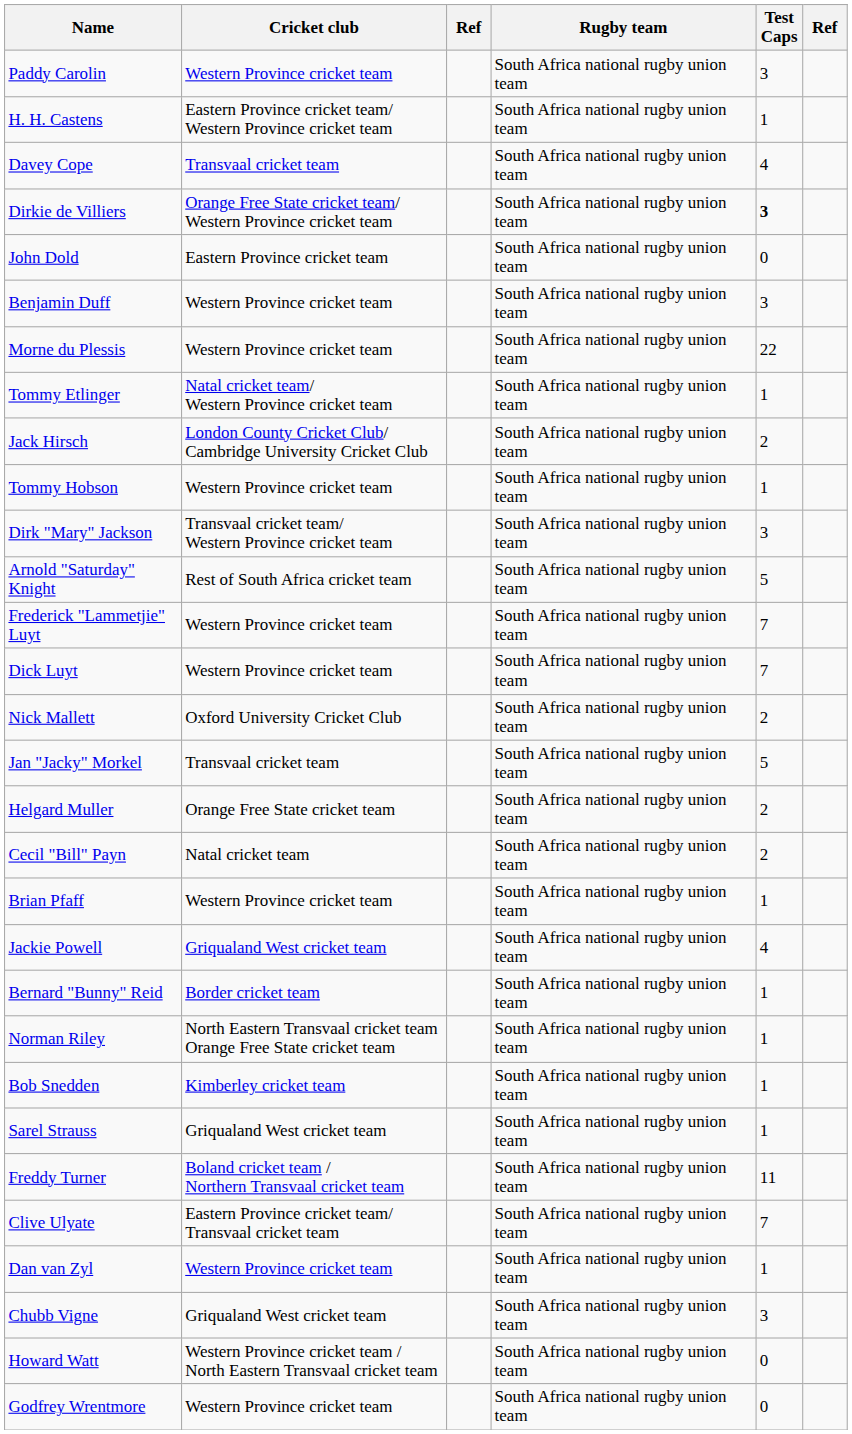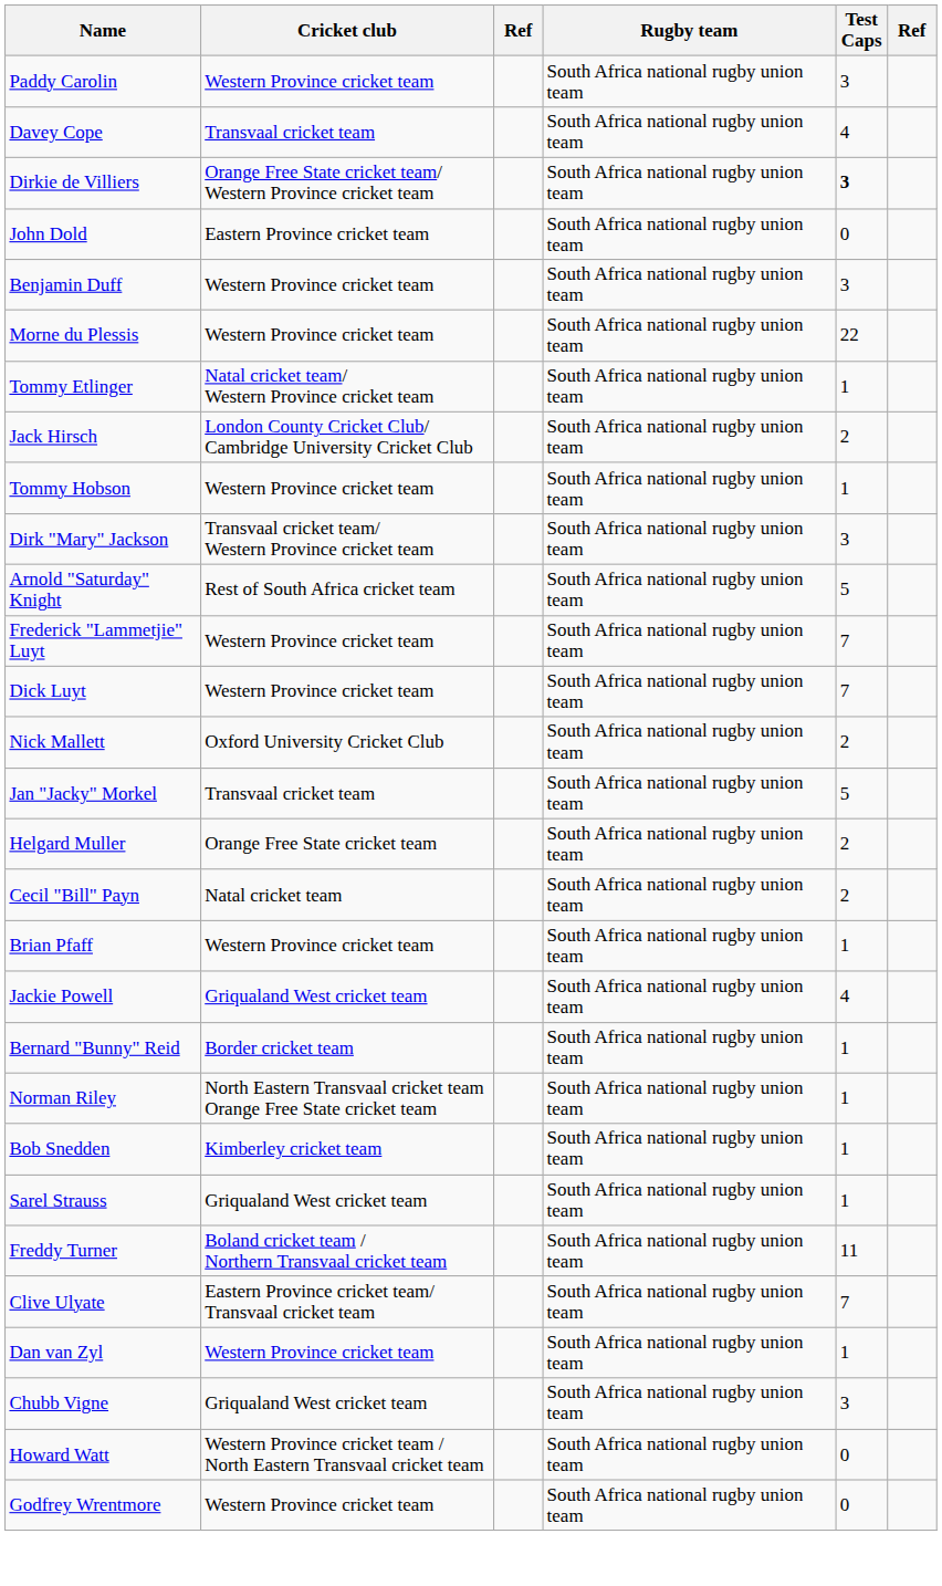- row: H. H. Castens | Eastern Province cricket team/ Western Province cricket team | South Africa national rugby union team | 1
